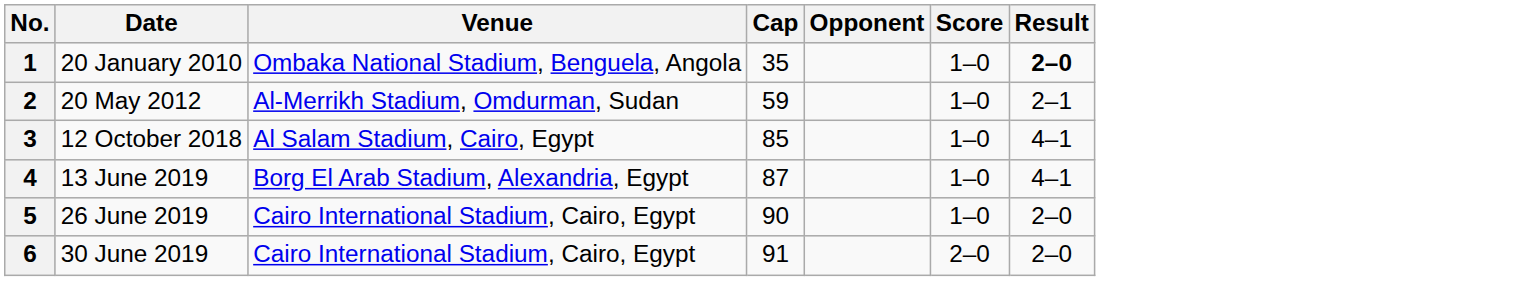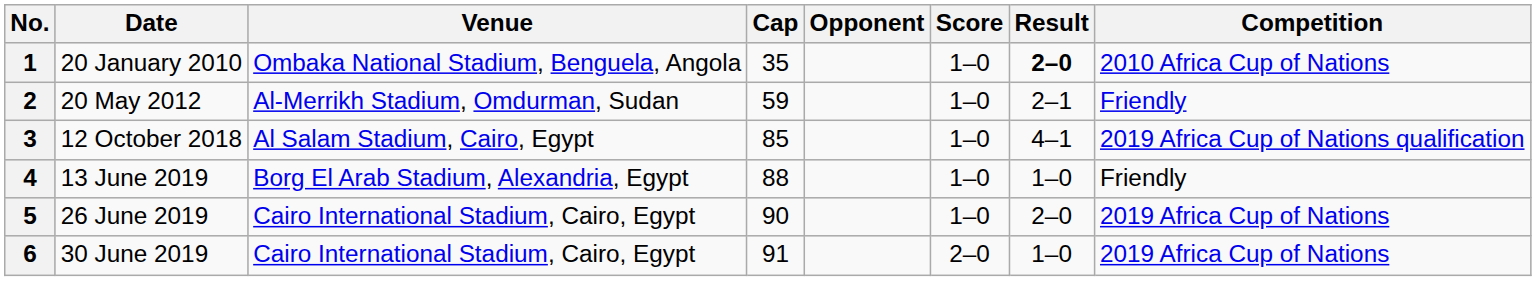+ column: Competition | 2010 Africa Cup of Nations | Friendly | 2019 Africa Cup of Nations qualification | Friendly | 2019 Africa Cup of Nations | 2019 Africa Cup of Nations
4 | Cap: 87 -> 88
4 | Result: 4–1 -> 1–0
6 | Result: 2–0 -> 1–0
